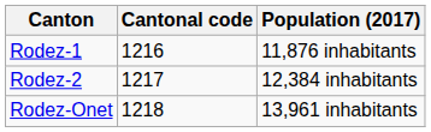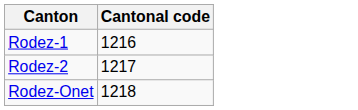- column: Population (2017) | 11,876 inhabitants | 12,384 inhabitants | 13,961 inhabitants
